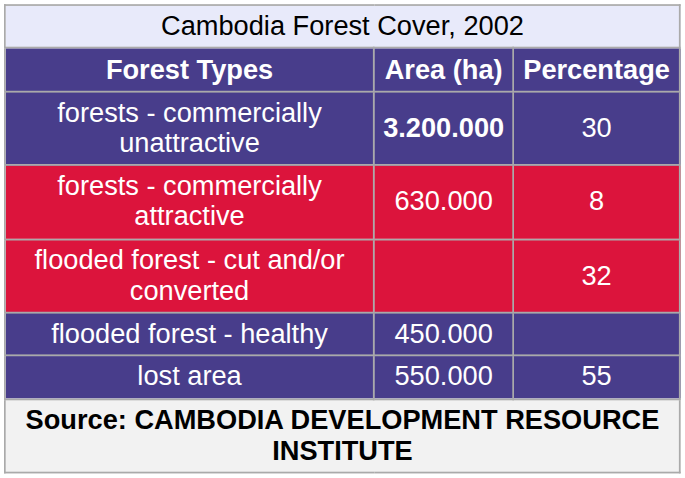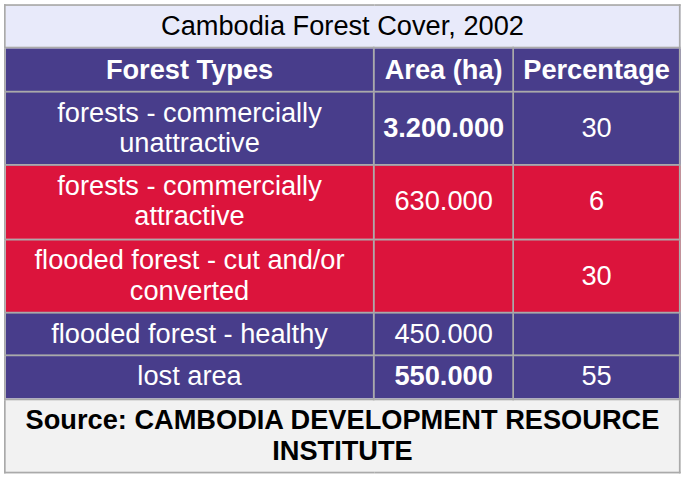forests - commercially attractive | Percentage: 8 -> 6
flooded forest - cut and/or converted | Percentage: 32 -> 30
lost area | Area (ha): normal -> bold
